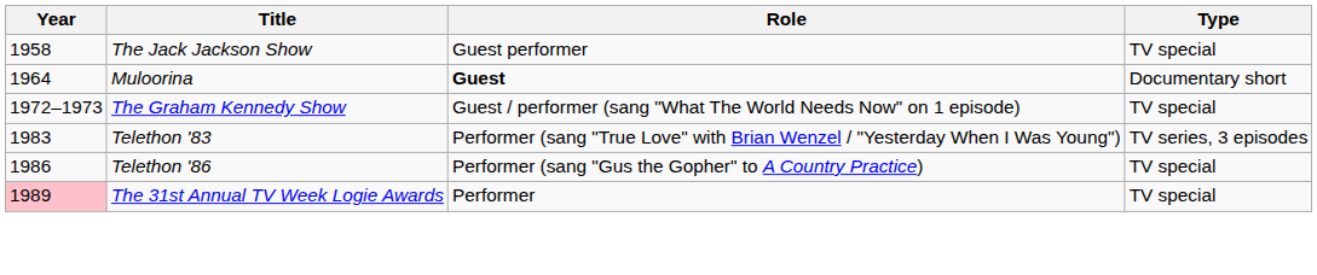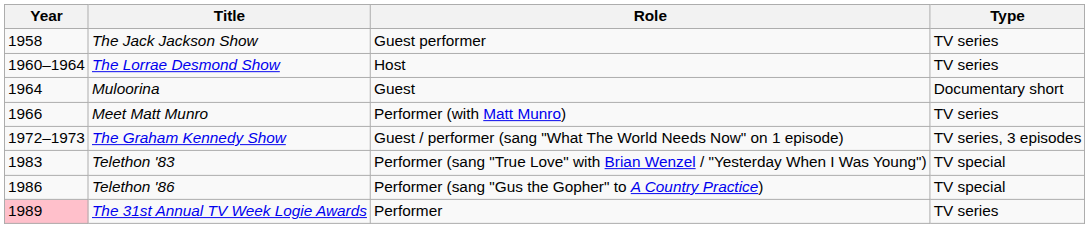The Jack Jackson Show | Type: TV special -> TV series
+ row: 1960–1964 | The Lorrae Desmond Show | Host | TV series
Muloorina | Role: bold -> normal
+ row: 1966 | Meet Matt Munro | Performer (with Matt Munro) | TV series
The Graham Kennedy Show | Type: TV special -> TV series, 3 episodes
Telethon '83 | Type: TV series, 3 episodes -> TV special
The 31st Annual TV Week Logie Awards | Type: TV special -> TV series
